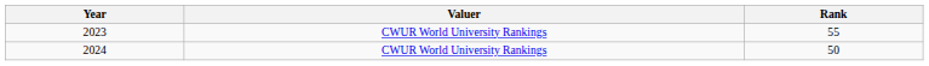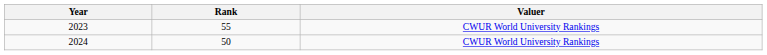columns swapped: Rank <-> Valuer
